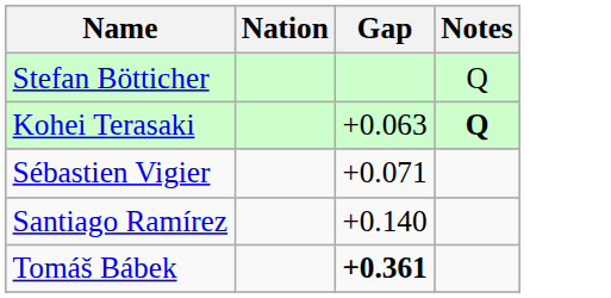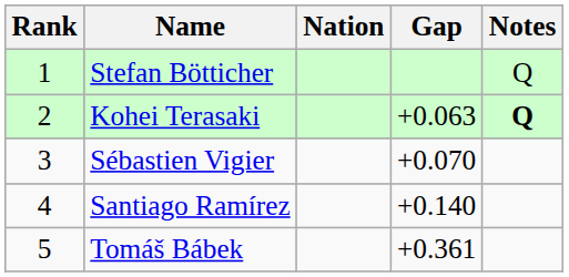+ column: Rank | 1 | 2 | 3 | 4 | 5
Sébastien Vigier | Gap: +0.071 -> +0.070
Tomáš Bábek | Gap: bold -> normal
